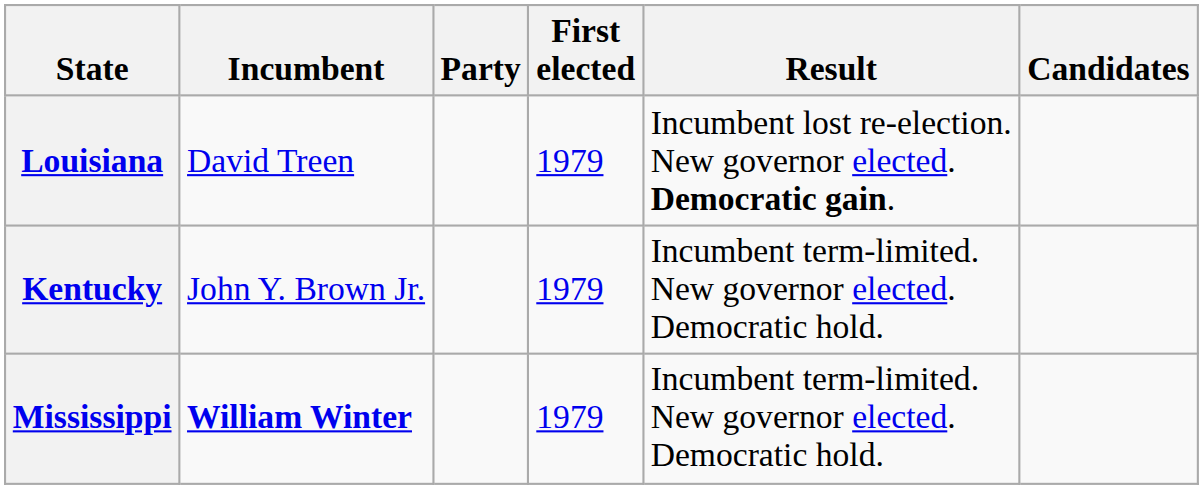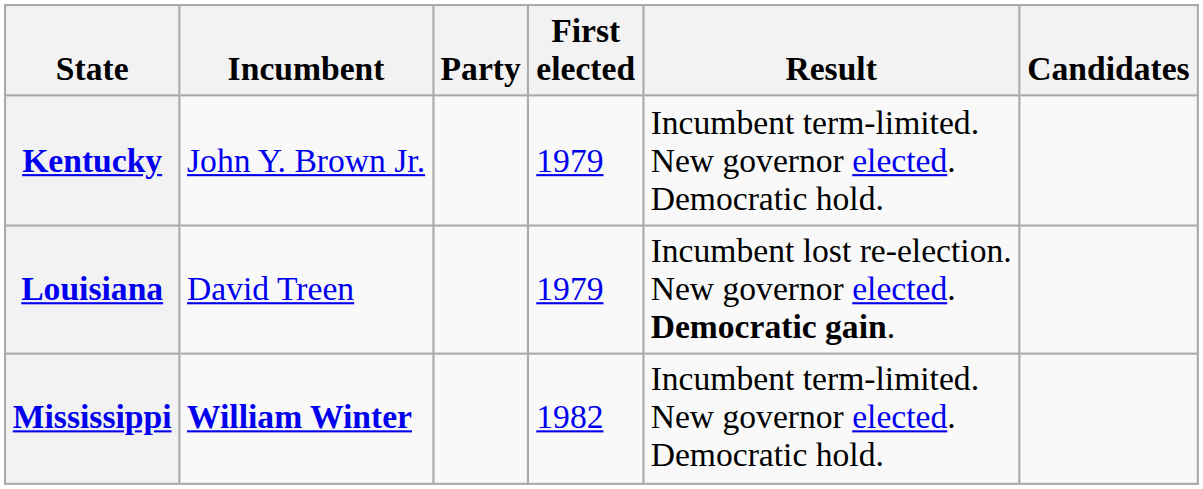rows swapped: Kentucky <-> Louisiana
Mississippi | First elected: 1979 -> 1982
